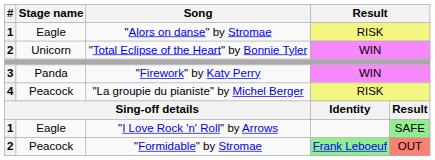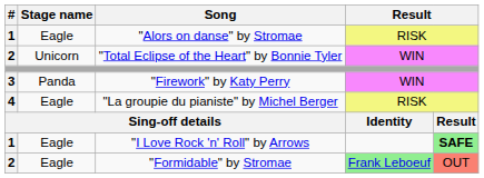"La groupie du pianiste" by Michel Berger | Stage name: Peacock -> Eagle
"I Love Rock 'n' Roll" by Arrows | column 5: normal -> bold
"Formidable" by Stromae | Stage name: Peacock -> Eagle
